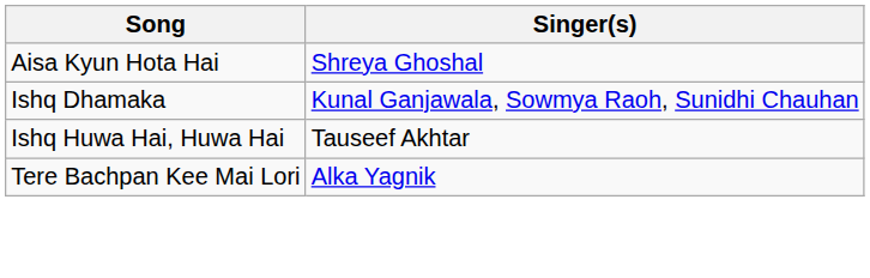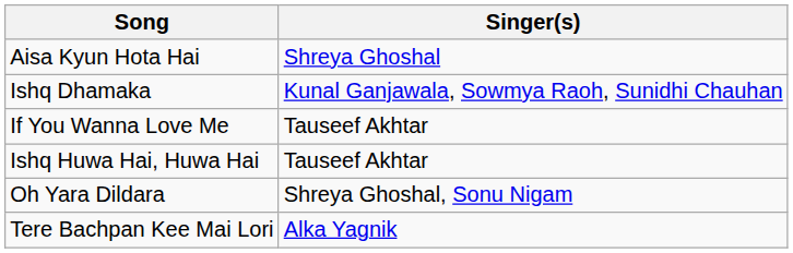+ row: If You Wanna Love Me | Tauseef Akhtar
+ row: Oh Yara Dildara | Shreya Ghoshal, Sonu Nigam
